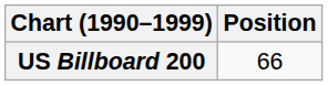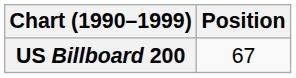US Billboard 200 | Position: 66 -> 67
